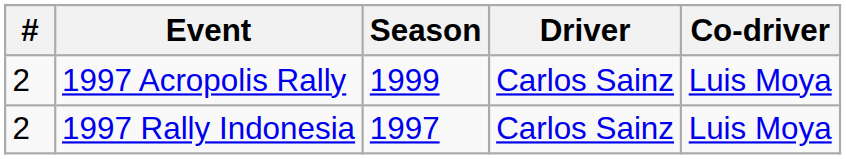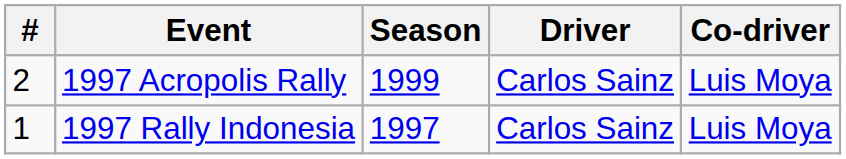1997 Rally Indonesia | #: 2 -> 1
